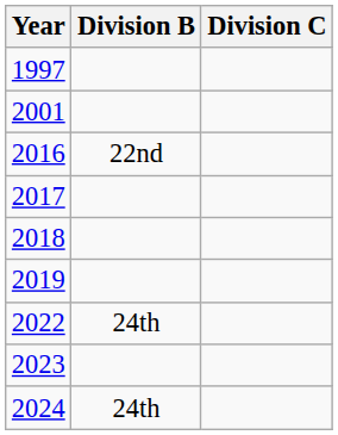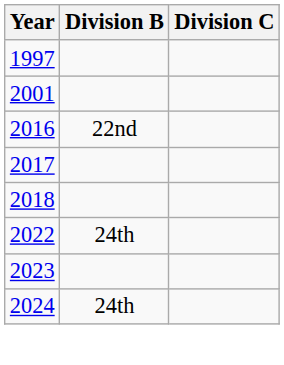- row: 2019
